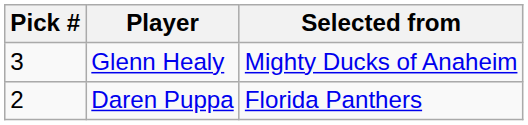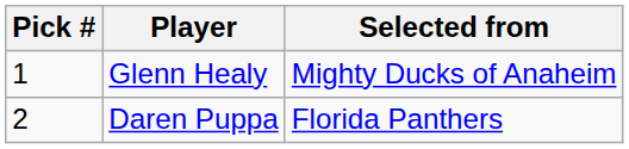Glenn Healy | Pick #: 3 -> 1
